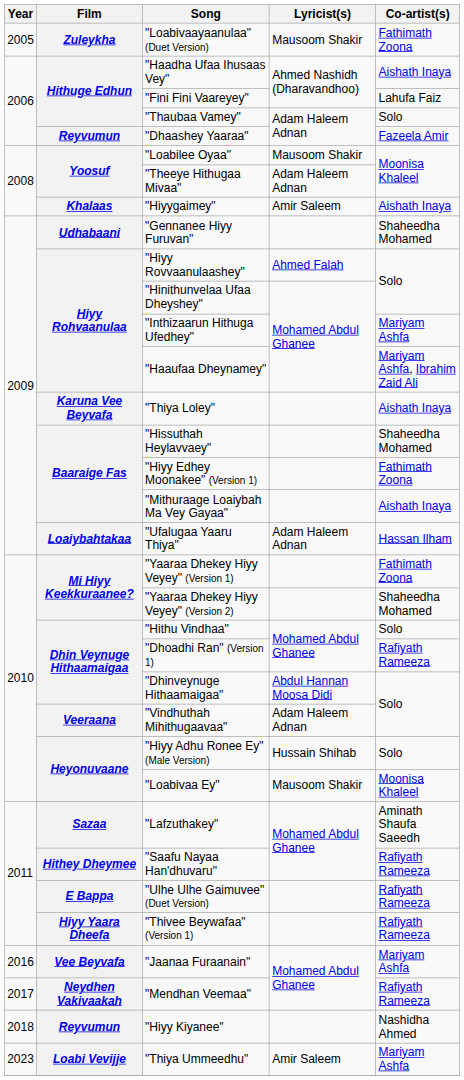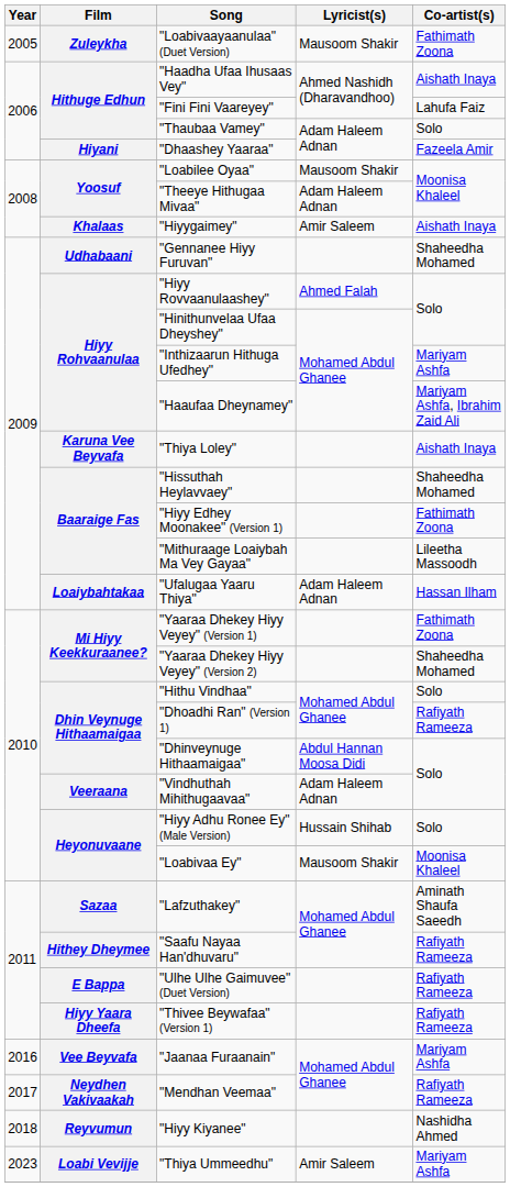"Dhaashey Yaaraa" | Film: Reyvumun -> Hiyani
"Mithuraage Loaiybah Ma Vey Gayaa" | Co-artist(s): Aishath Inaya -> Lileetha Massoodh
